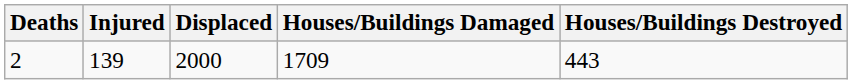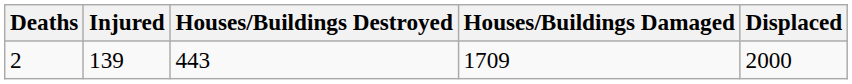columns swapped: Displaced <-> Houses/Buildings Destroyed
